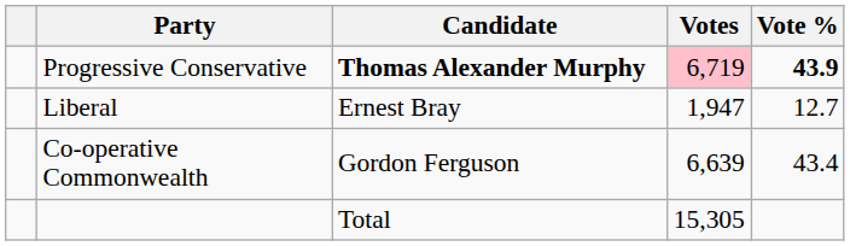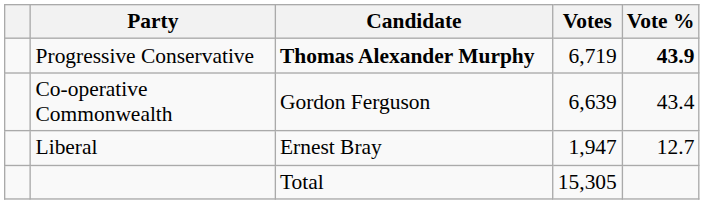Progressive Conservative | Votes: pink background -> no background
rows swapped: Co-operative Commonwealth <-> Liberal
